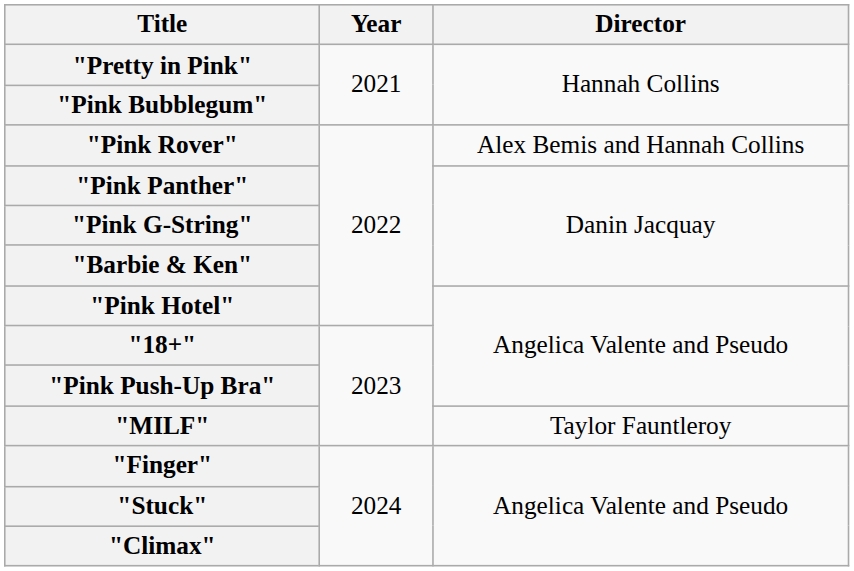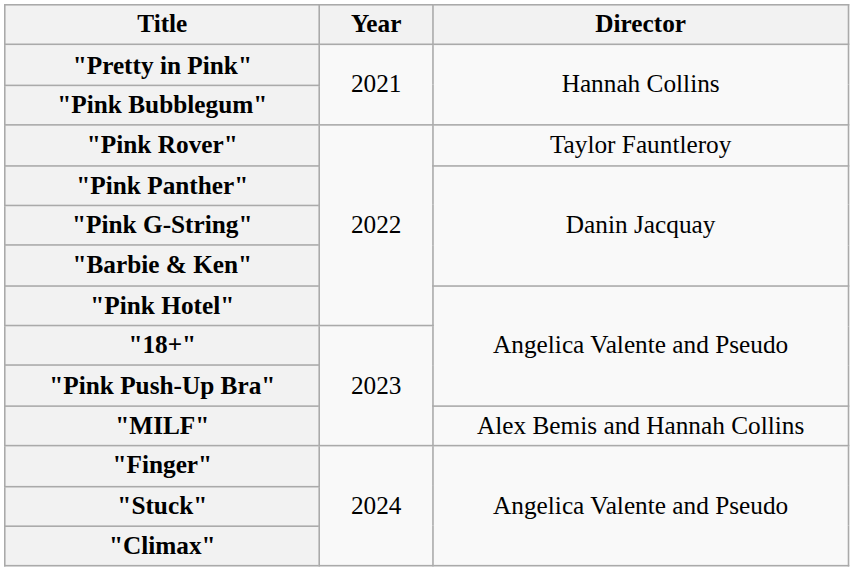"Pink Rover" | Director: Alex Bemis and Hannah Collins -> Taylor Fauntleroy
"MILF" | Director: Taylor Fauntleroy -> Alex Bemis and Hannah Collins
